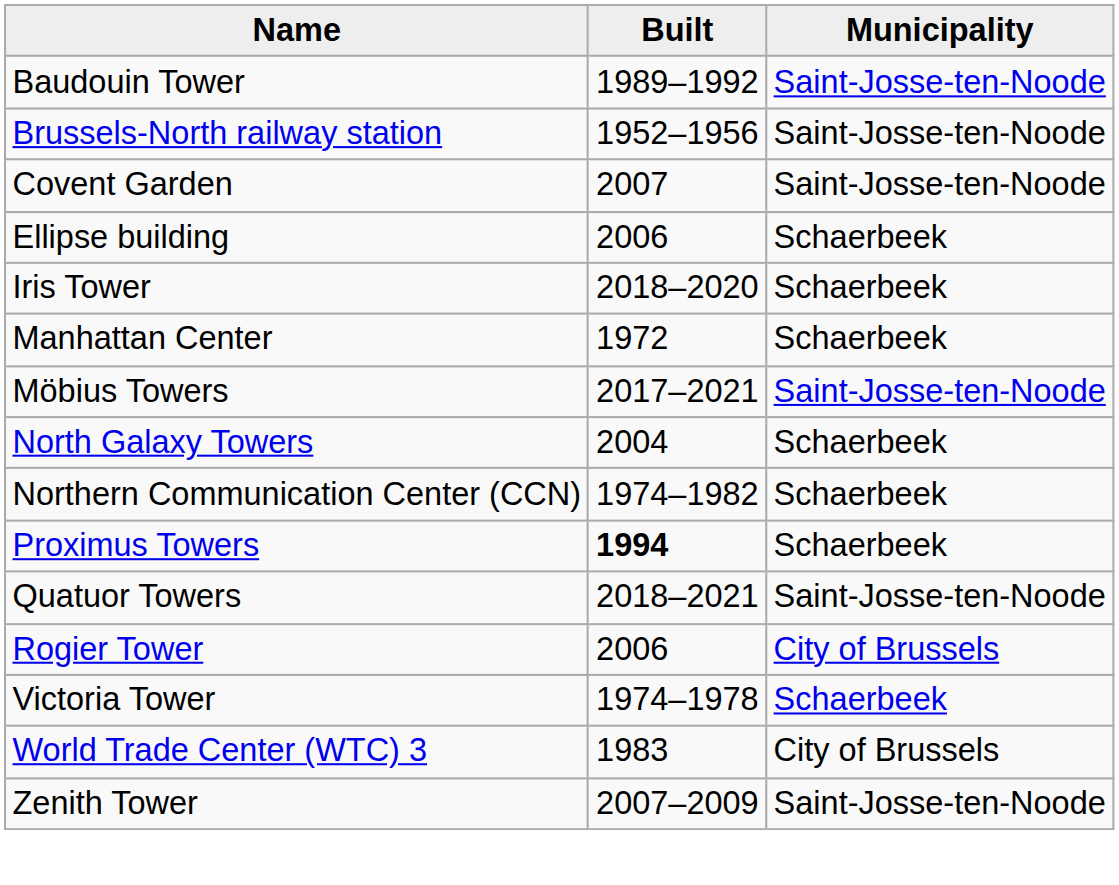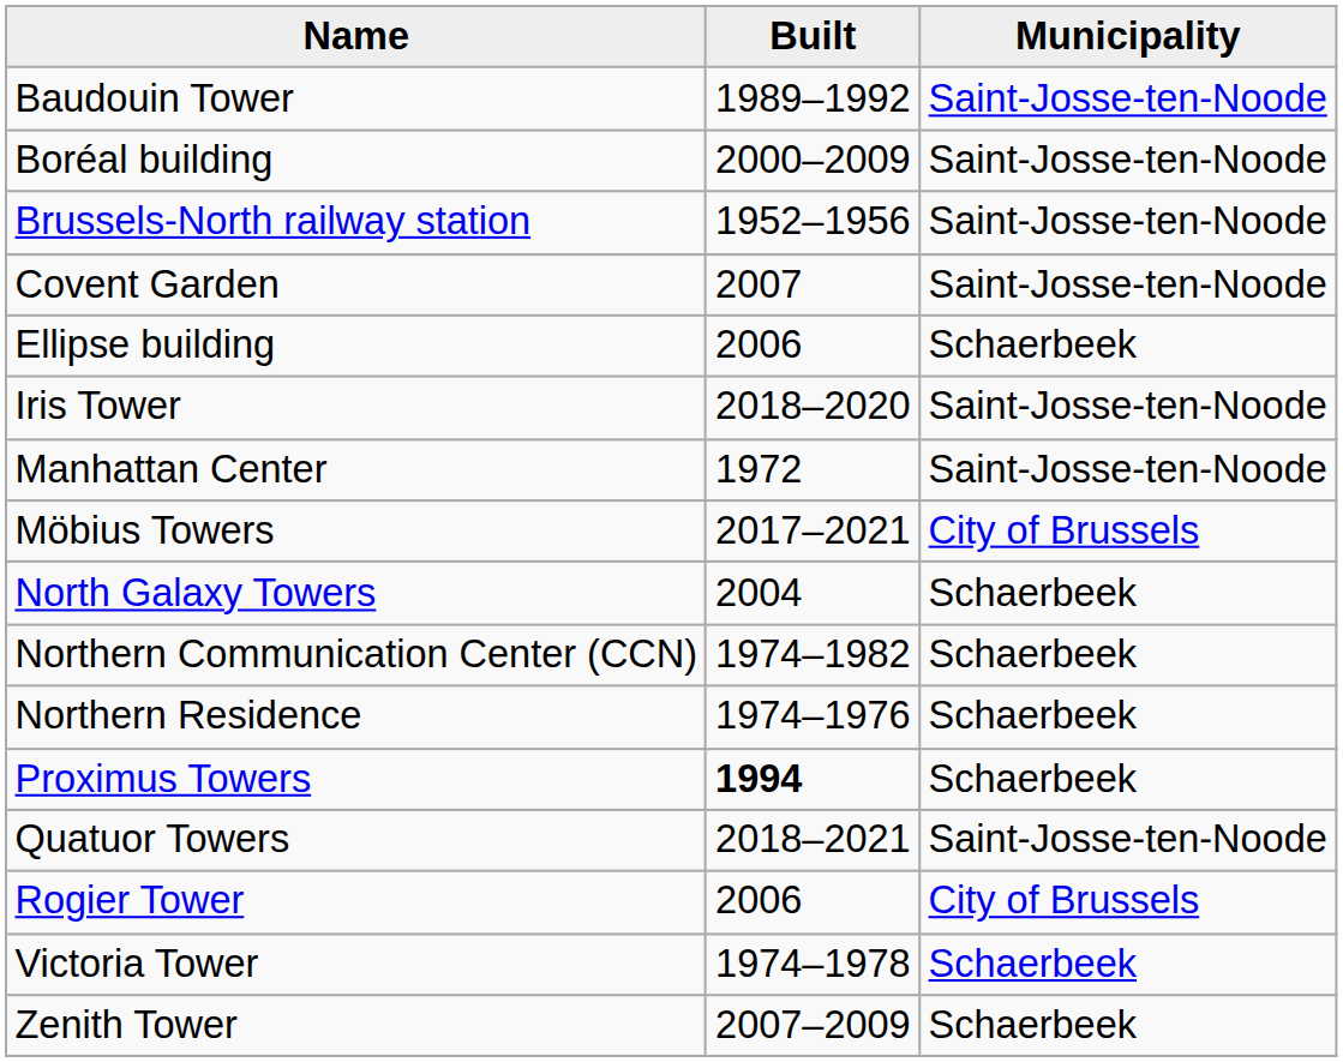+ row: Boréal building | 2000–2009 | Saint-Josse-ten-Noode
Iris Tower | column 3: Schaerbeek -> Saint-Josse-ten-Noode
Manhattan Center | column 3: Schaerbeek -> Saint-Josse-ten-Noode
Möbius Towers | column 3: Saint-Josse-ten-Noode -> City of Brussels
+ row: Northern Residence | 1974–1976 | Schaerbeek
- row: World Trade Center (WTC) 3 | 1983 | City of Brussels
Zenith Tower | column 3: Saint-Josse-ten-Noode -> Schaerbeek
